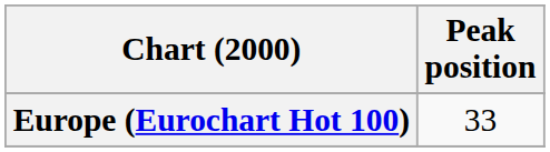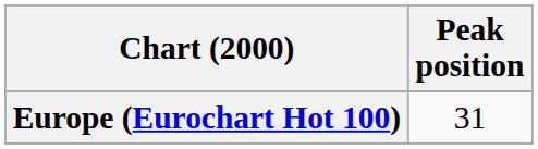Europe (Eurochart Hot 100) | Peak position: 33 -> 31
